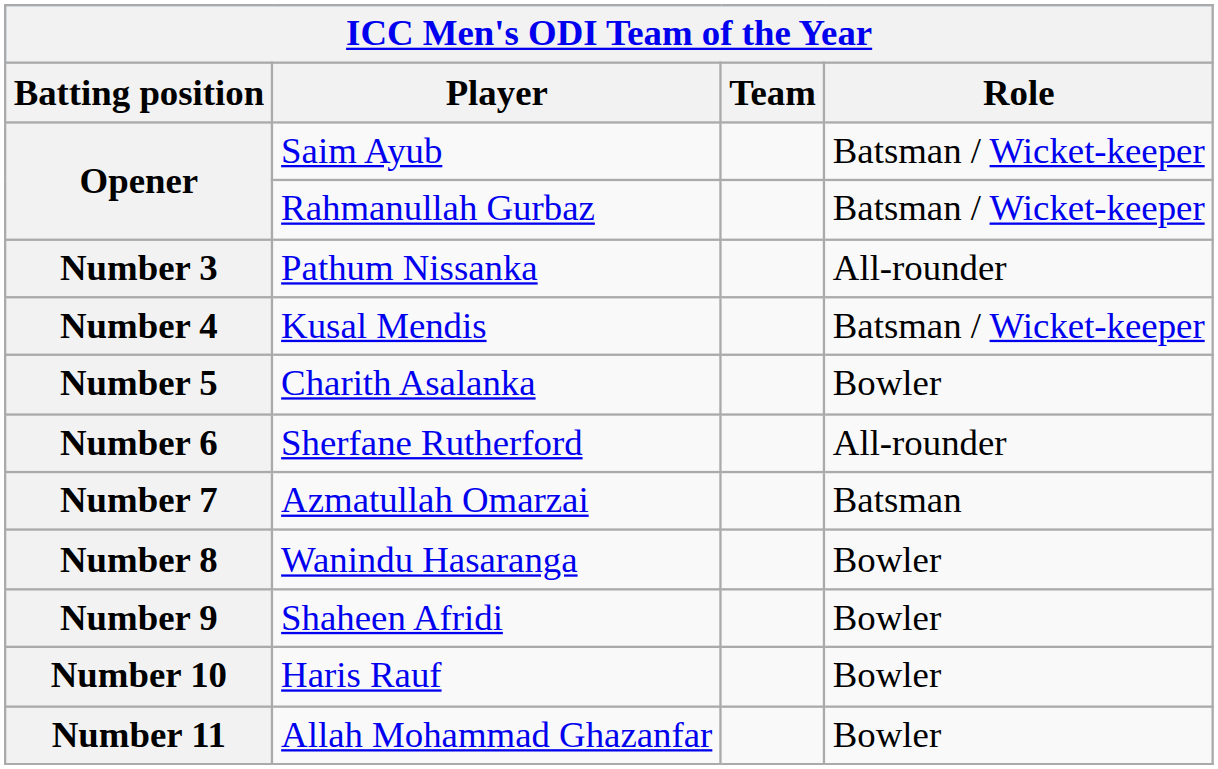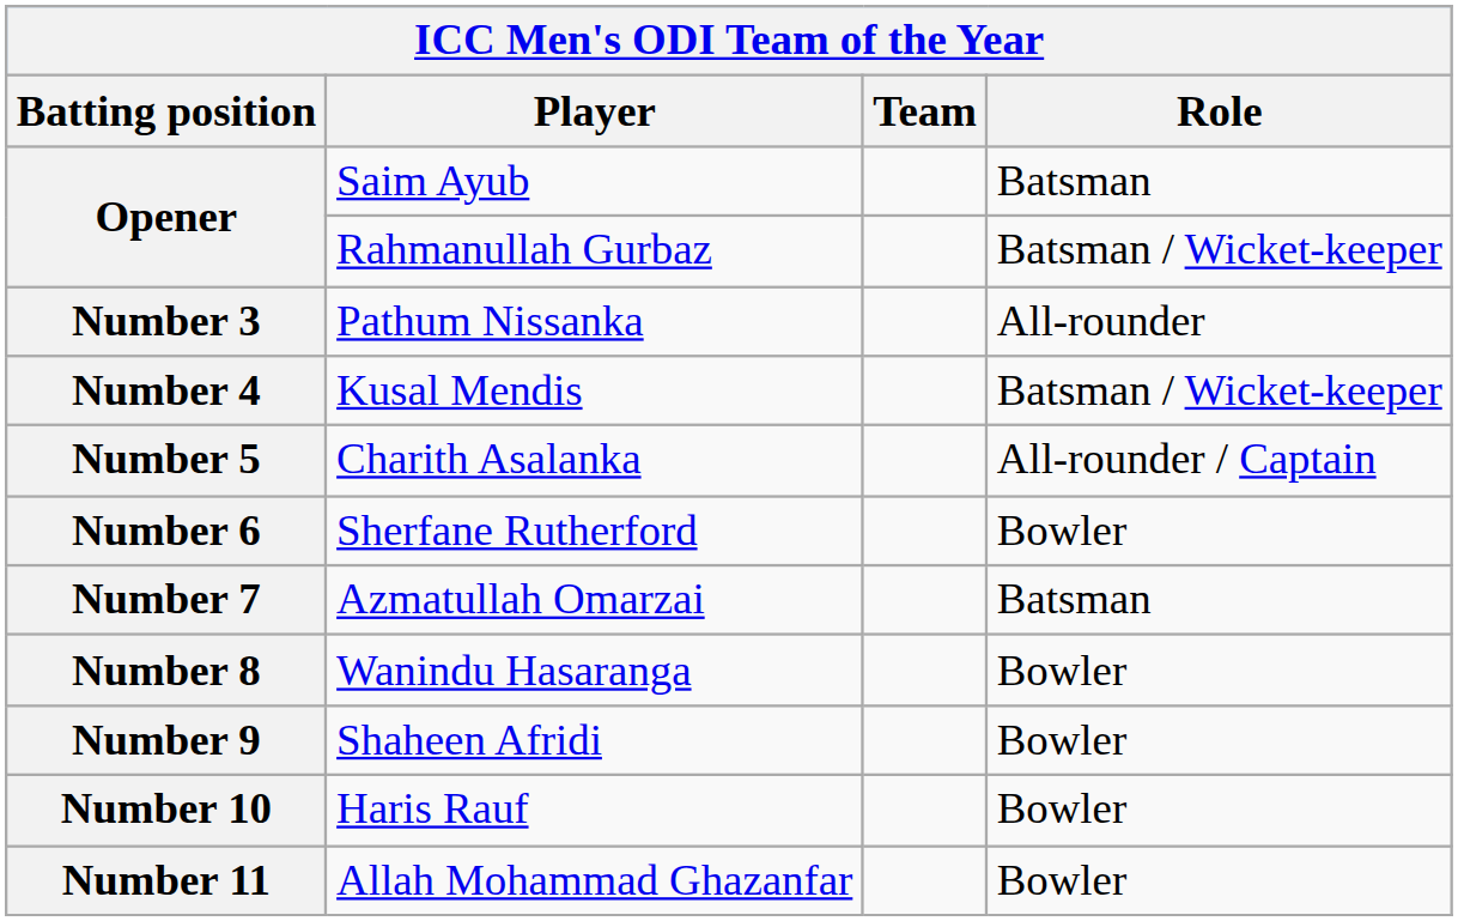Opener / Saim Ayub | Role: Batsman / Wicket-keeper -> Batsman
Number 5 | Role: Bowler -> All-rounder / Captain
Number 6 | Role: All-rounder -> Bowler
